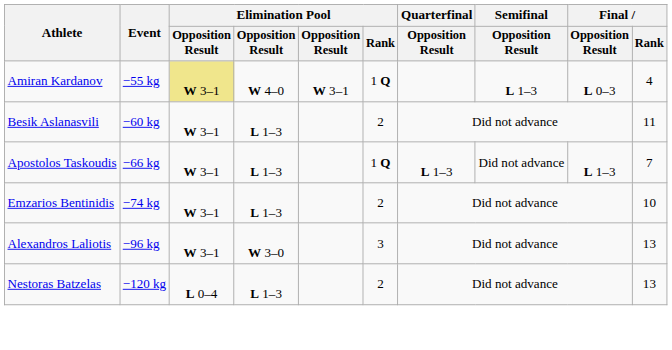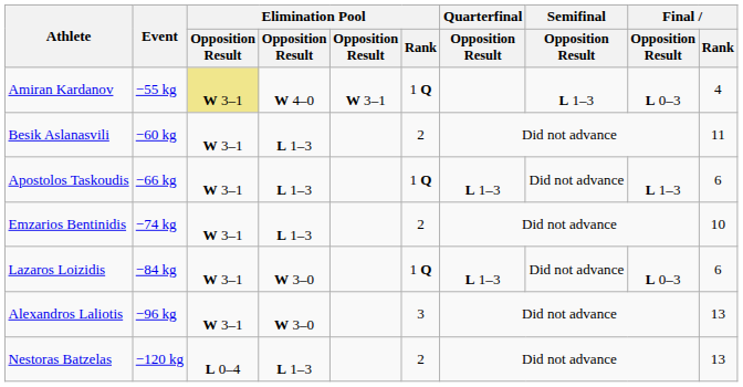Apostolos Taskoudis | Final / Rank: 7 -> 6
+ row: Lazaros Loizidis | −84 kg | W 3–1 | W 3–0 | 1 Q | L 1–3 | Did not advance | L 0–3 | 6
